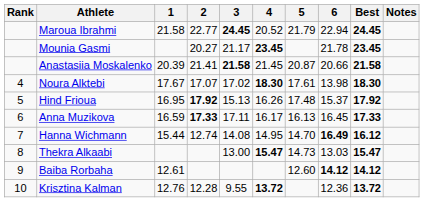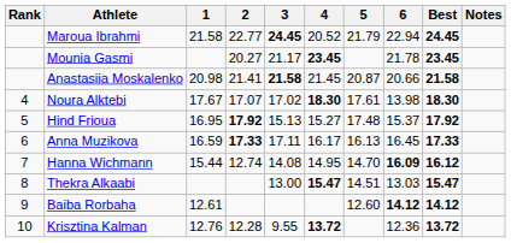Anastasiia Moskalenko | 1: 20.39 -> 20.98
Hind Frioua | 4: 16.26 -> 15.27
Hanna Wichmann | 6: 16.49 -> 16.09
Thekra Alkaabi | 5: 14.73 -> 14.51
